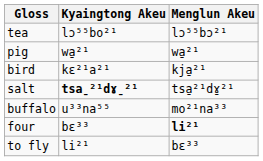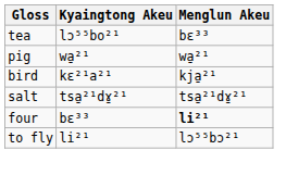tea | Menglun Akeu: lɔ⁵⁵bɔ²¹ -> bɛ³³
salt | Kyaingtong Akeu: bold -> normal
- row: buffalo | u³³na⁵⁵ | mo²¹na³³
to fly | Menglun Akeu: bɛ³³ -> lɔ⁵⁵bɔ²¹
